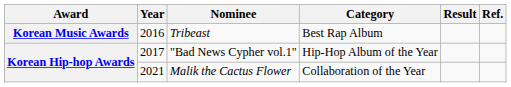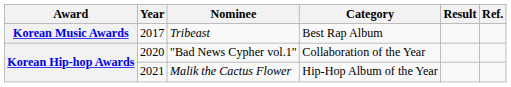Tribeast | Year: 2016 -> 2017
"Bad News Cypher vol.1" | Year: 2017 -> 2020
"Bad News Cypher vol.1" | Category: Hip-Hop Album of the Year -> Collaboration of the Year
Malik the Cactus Flower | Category: Collaboration of the Year -> Hip-Hop Album of the Year
